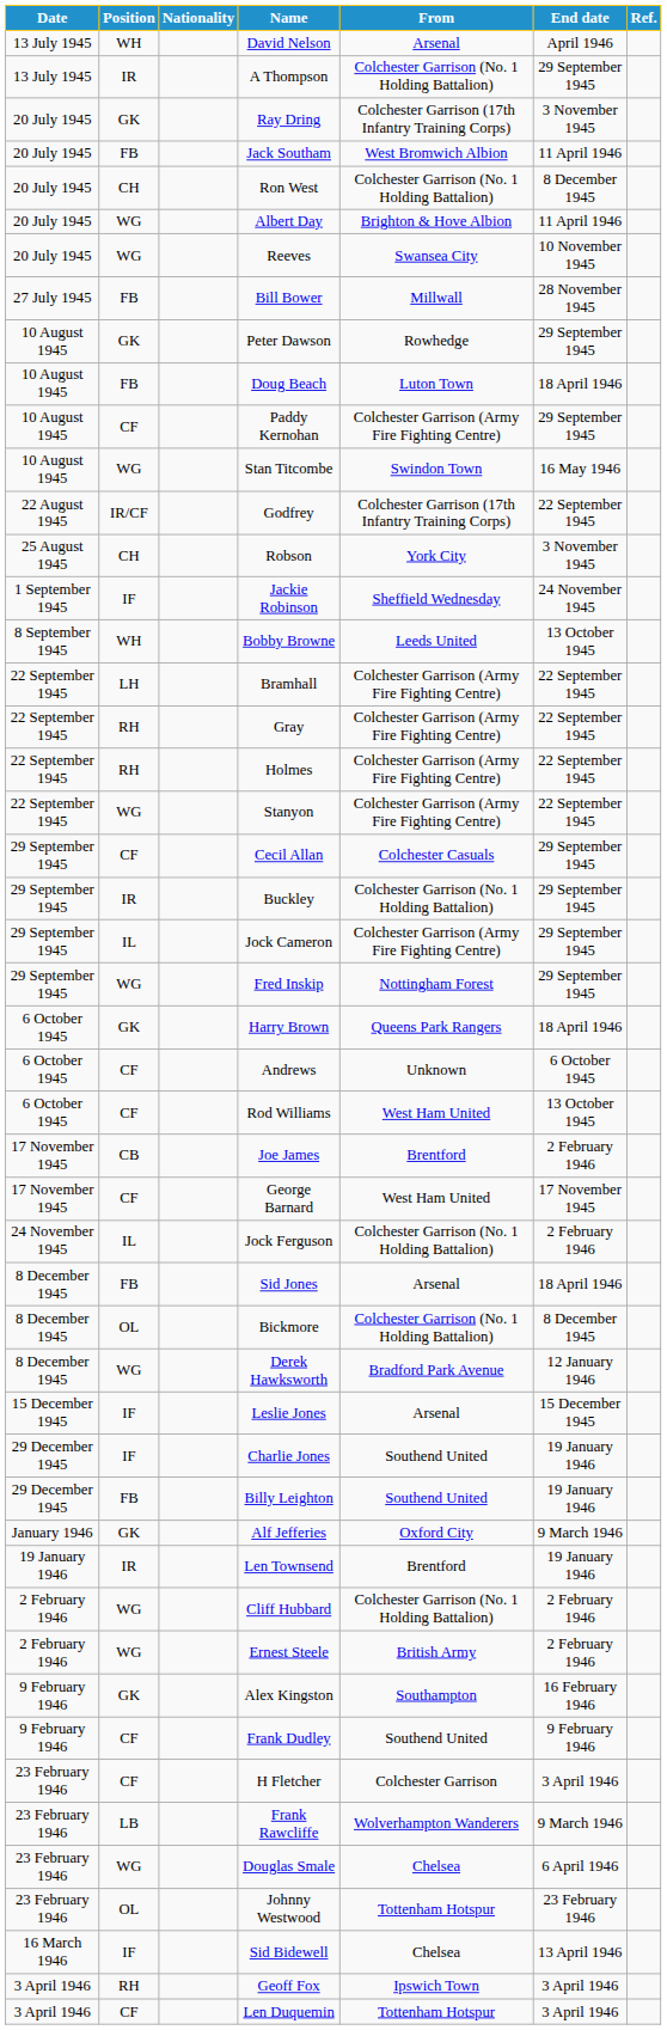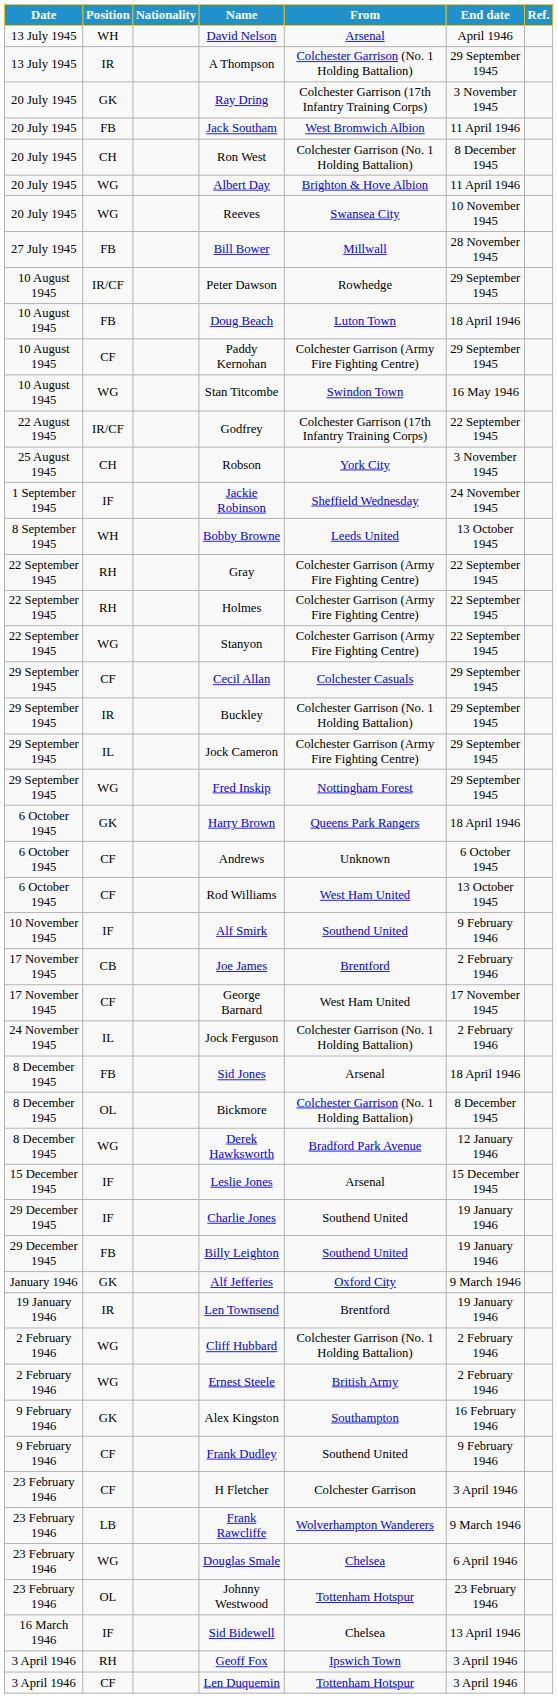Peter Dawson | Position: GK -> IR/CF
- row: 22 September 1945 | LH | Bramhall | Colchester Garrison (Army Fire Fighting Centre) | 22 September 1945
+ row: 10 November 1945 | IF | Alf Smirk | Southend United | 9 February 1946
